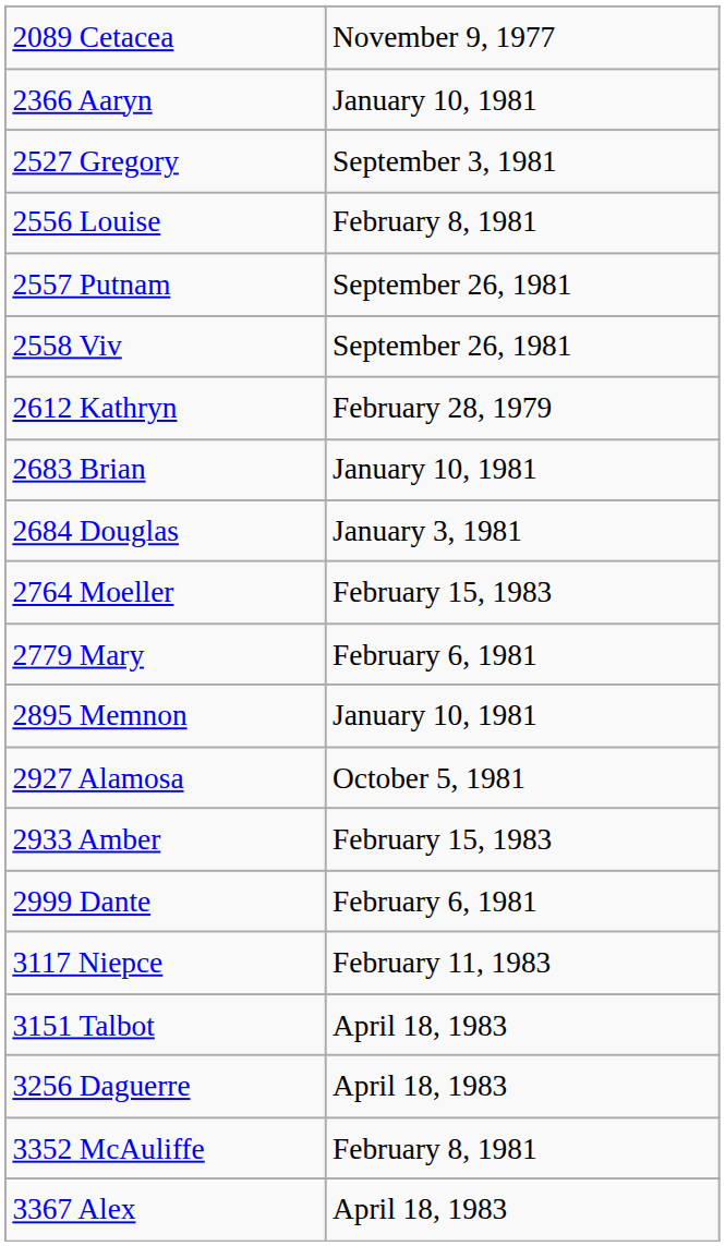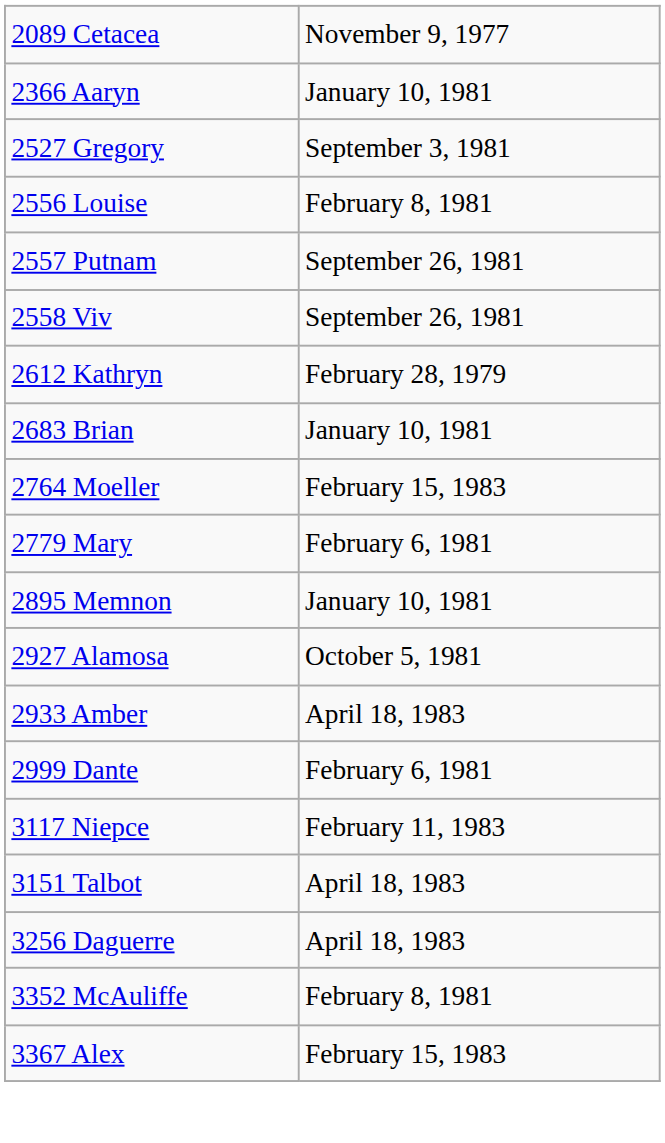- row: 2684 Douglas | January 3, 1981
2933 Amber | column 2: February 15, 1983 -> April 18, 1983
3367 Alex | column 2: April 18, 1983 -> February 15, 1983
